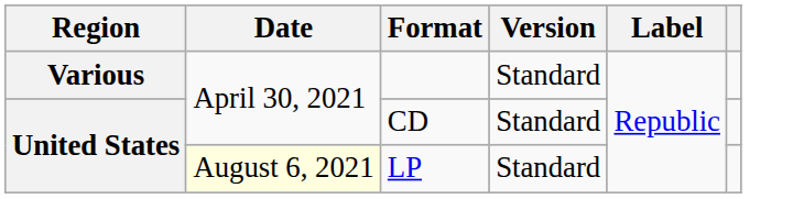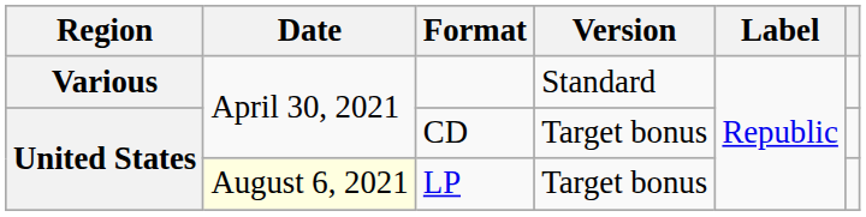CD | Version: Standard -> Target bonus
LP | Version: Standard -> Target bonus
